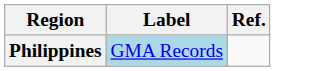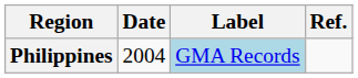+ column: Date | 2004
